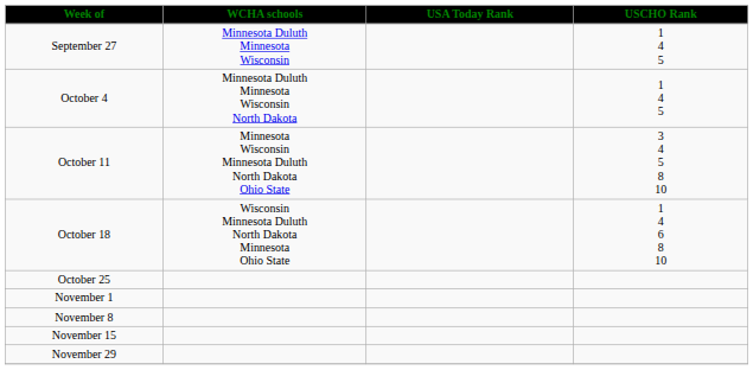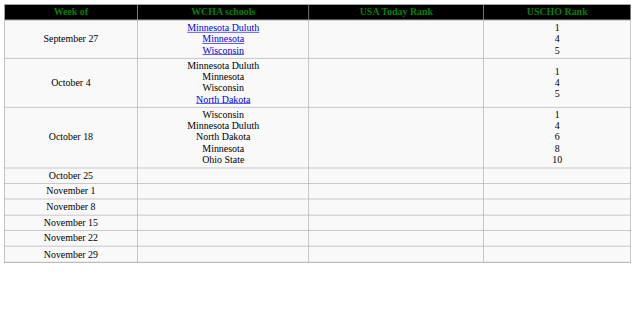- row: October 11 | Minnesota Wisconsin Minnesota Duluth North Dakota Ohio State | 3 4 5 8 10
+ row: November 22
